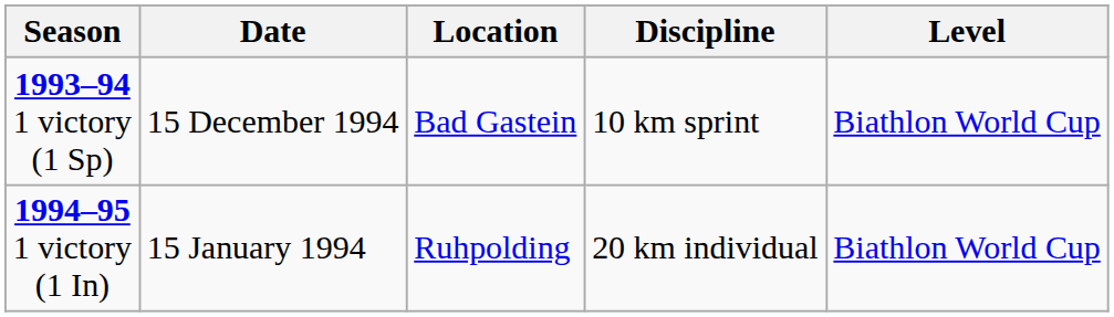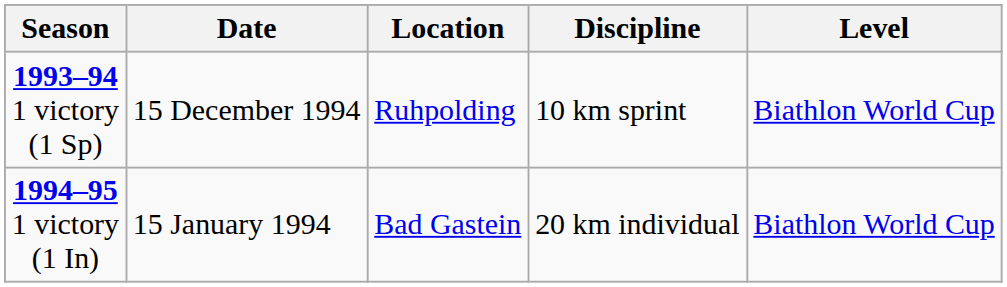1993–94 1 victory (1 Sp) | Location: Bad Gastein -> Ruhpolding
1994–95 1 victory (1 In) | Location: Ruhpolding -> Bad Gastein
